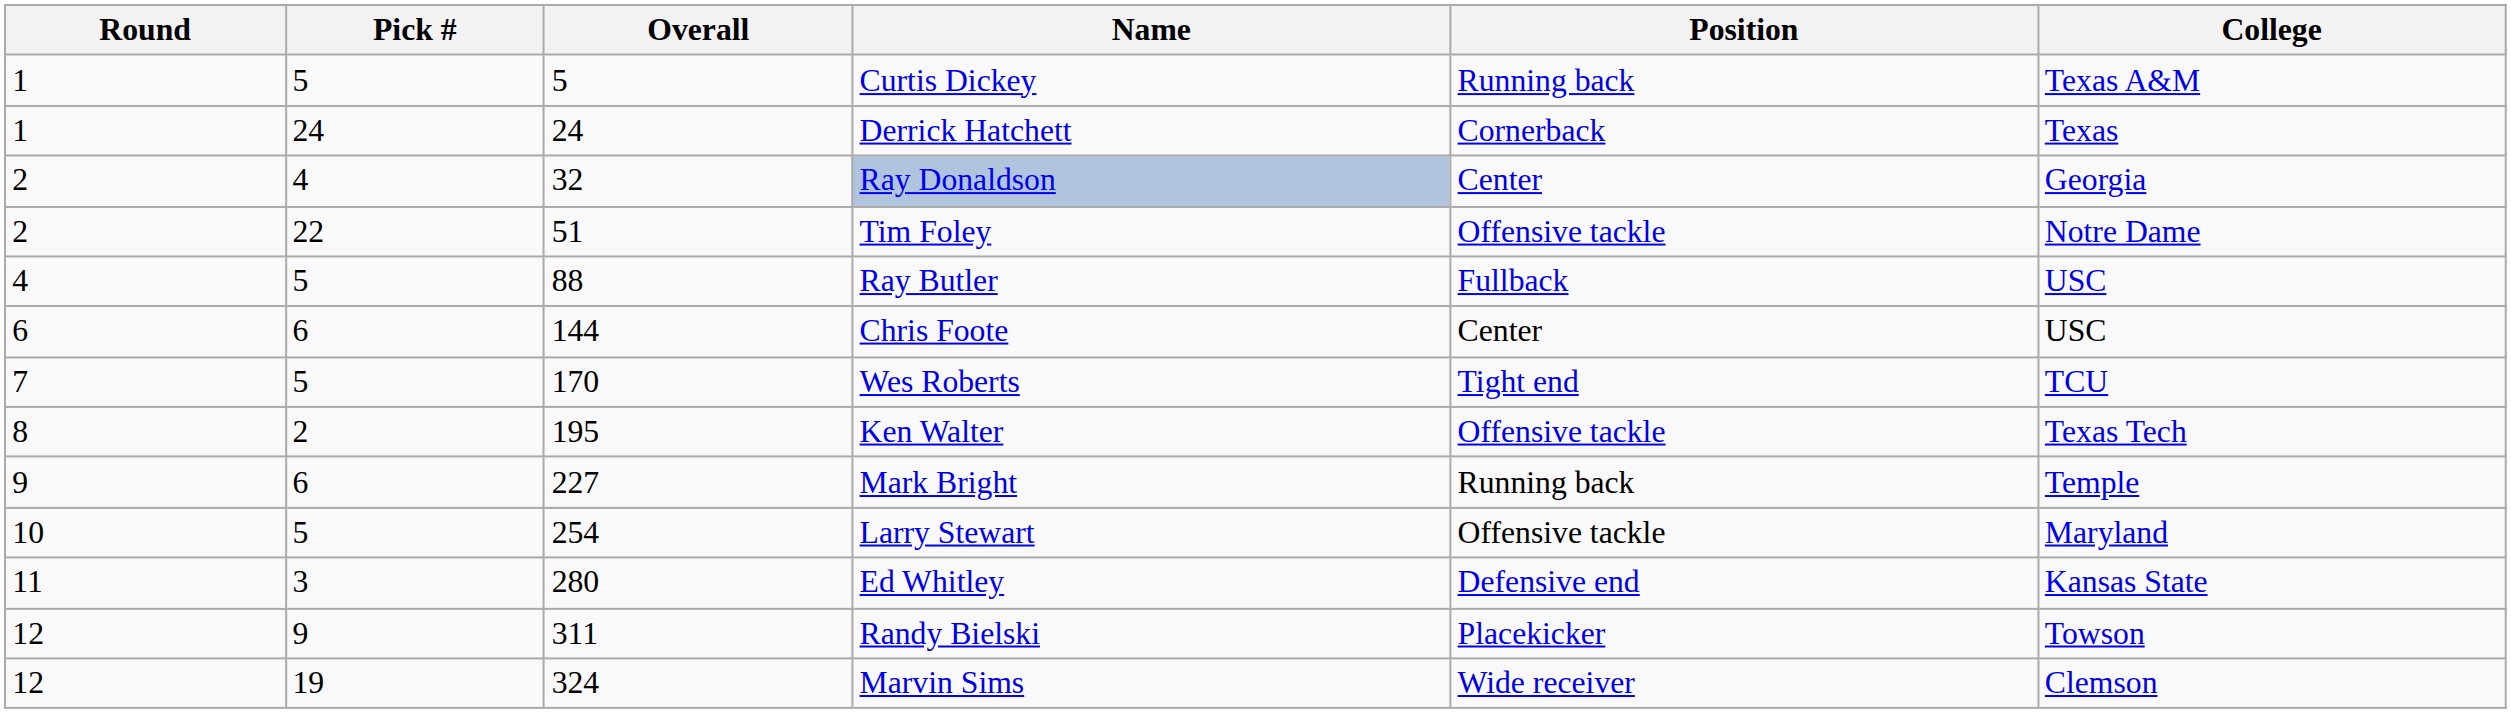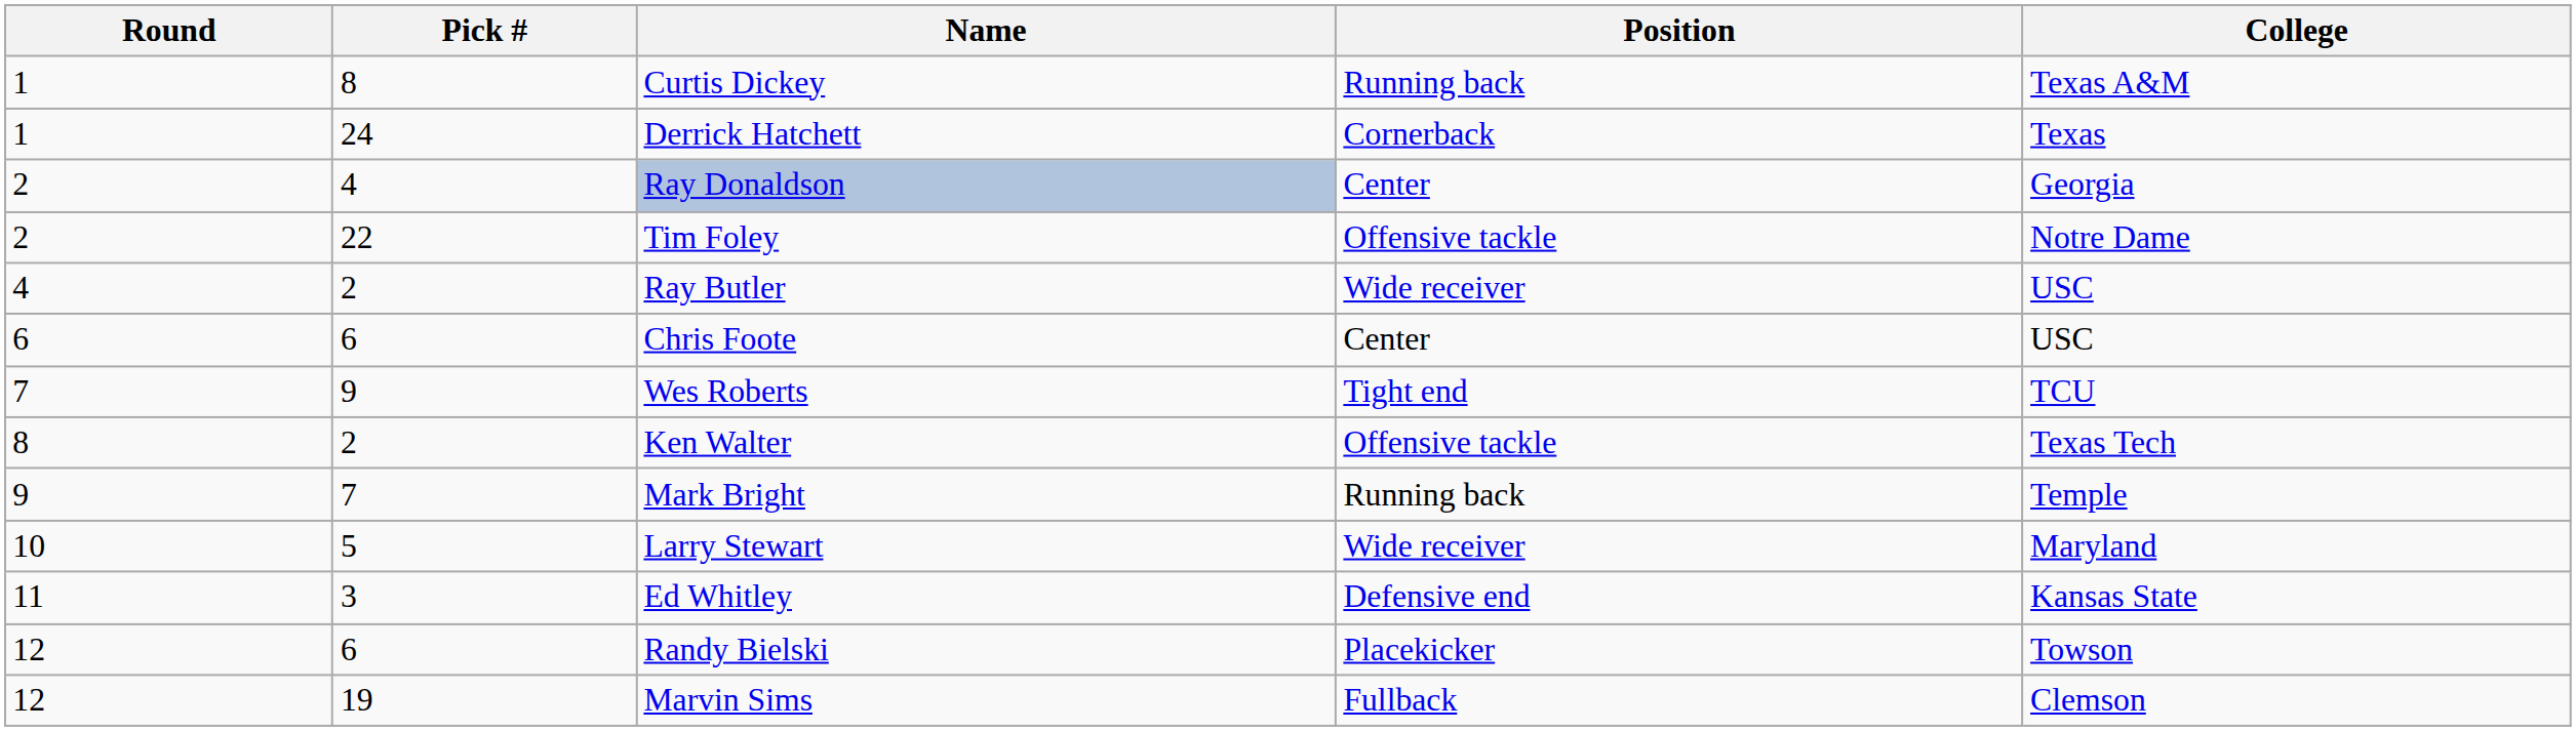- column: Overall | 5 | 24 | 32 | 51 | 88 | 144 | 170 | 195 | 227 | 254 | 280 | 311 | 324
Curtis Dickey | Pick #: 5 -> 8
Ray Butler | Pick #: 5 -> 2
Ray Butler | Position: Fullback -> Wide receiver
Wes Roberts | Pick #: 5 -> 9
Mark Bright | Pick #: 6 -> 7
Larry Stewart | Position: Offensive tackle -> Wide receiver
Randy Bielski | Pick #: 9 -> 6
Marvin Sims | Position: Wide receiver -> Fullback
